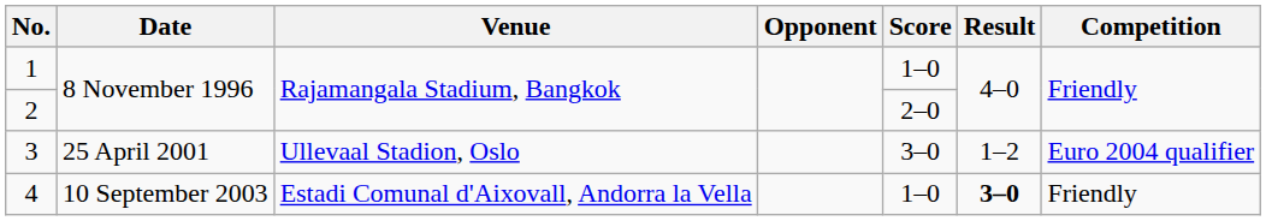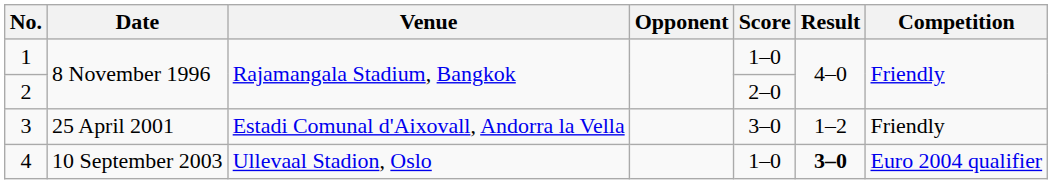3 | Venue: Ullevaal Stadion, Oslo -> Estadi Comunal d'Aixovall, Andorra la Vella
3 | Competition: Euro 2004 qualifier -> Friendly
4 | Venue: Estadi Comunal d'Aixovall, Andorra la Vella -> Ullevaal Stadion, Oslo
4 | Competition: Friendly -> Euro 2004 qualifier
